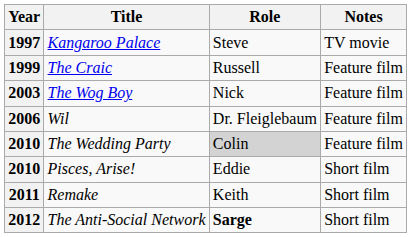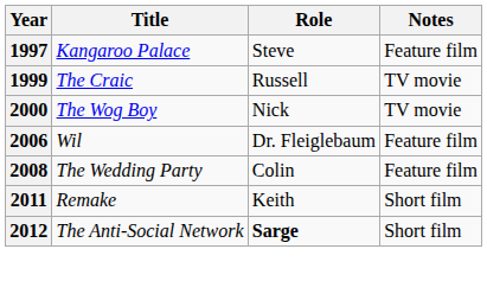Kangaroo Palace | Notes: TV movie -> Feature film
The Craic | Notes: Feature film -> TV movie
The Wog Boy | Year: 2003 -> 2000
The Wog Boy | Notes: Feature film -> TV movie
The Wedding Party | Year: 2010 -> 2008
The Wedding Party | Role: lightgrey background -> no background
- row: 2010 | Pisces, Arise! | Eddie | Short film
